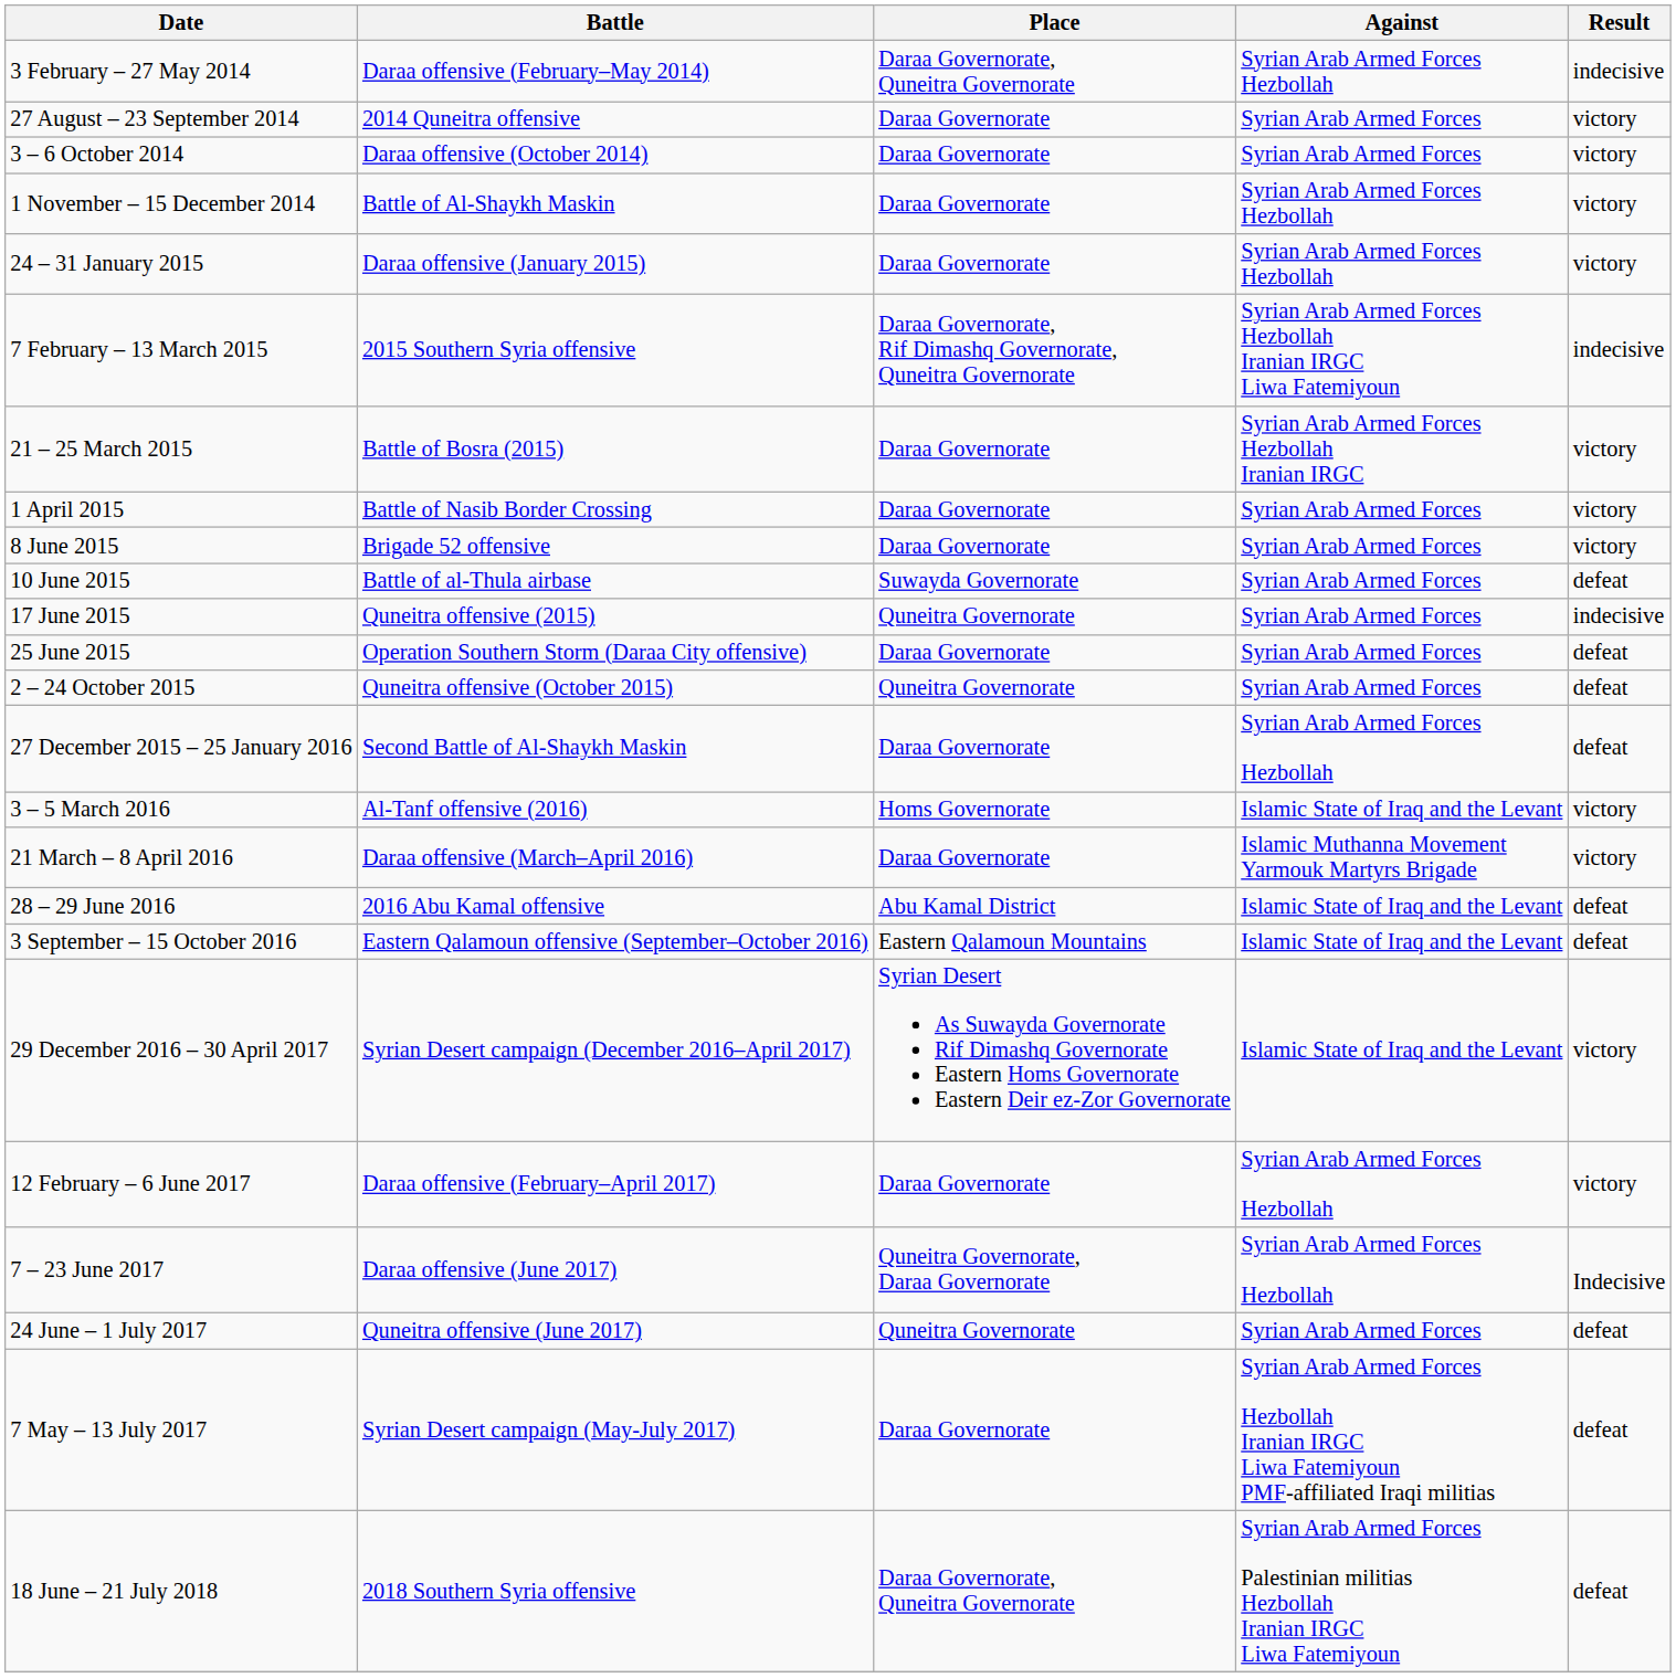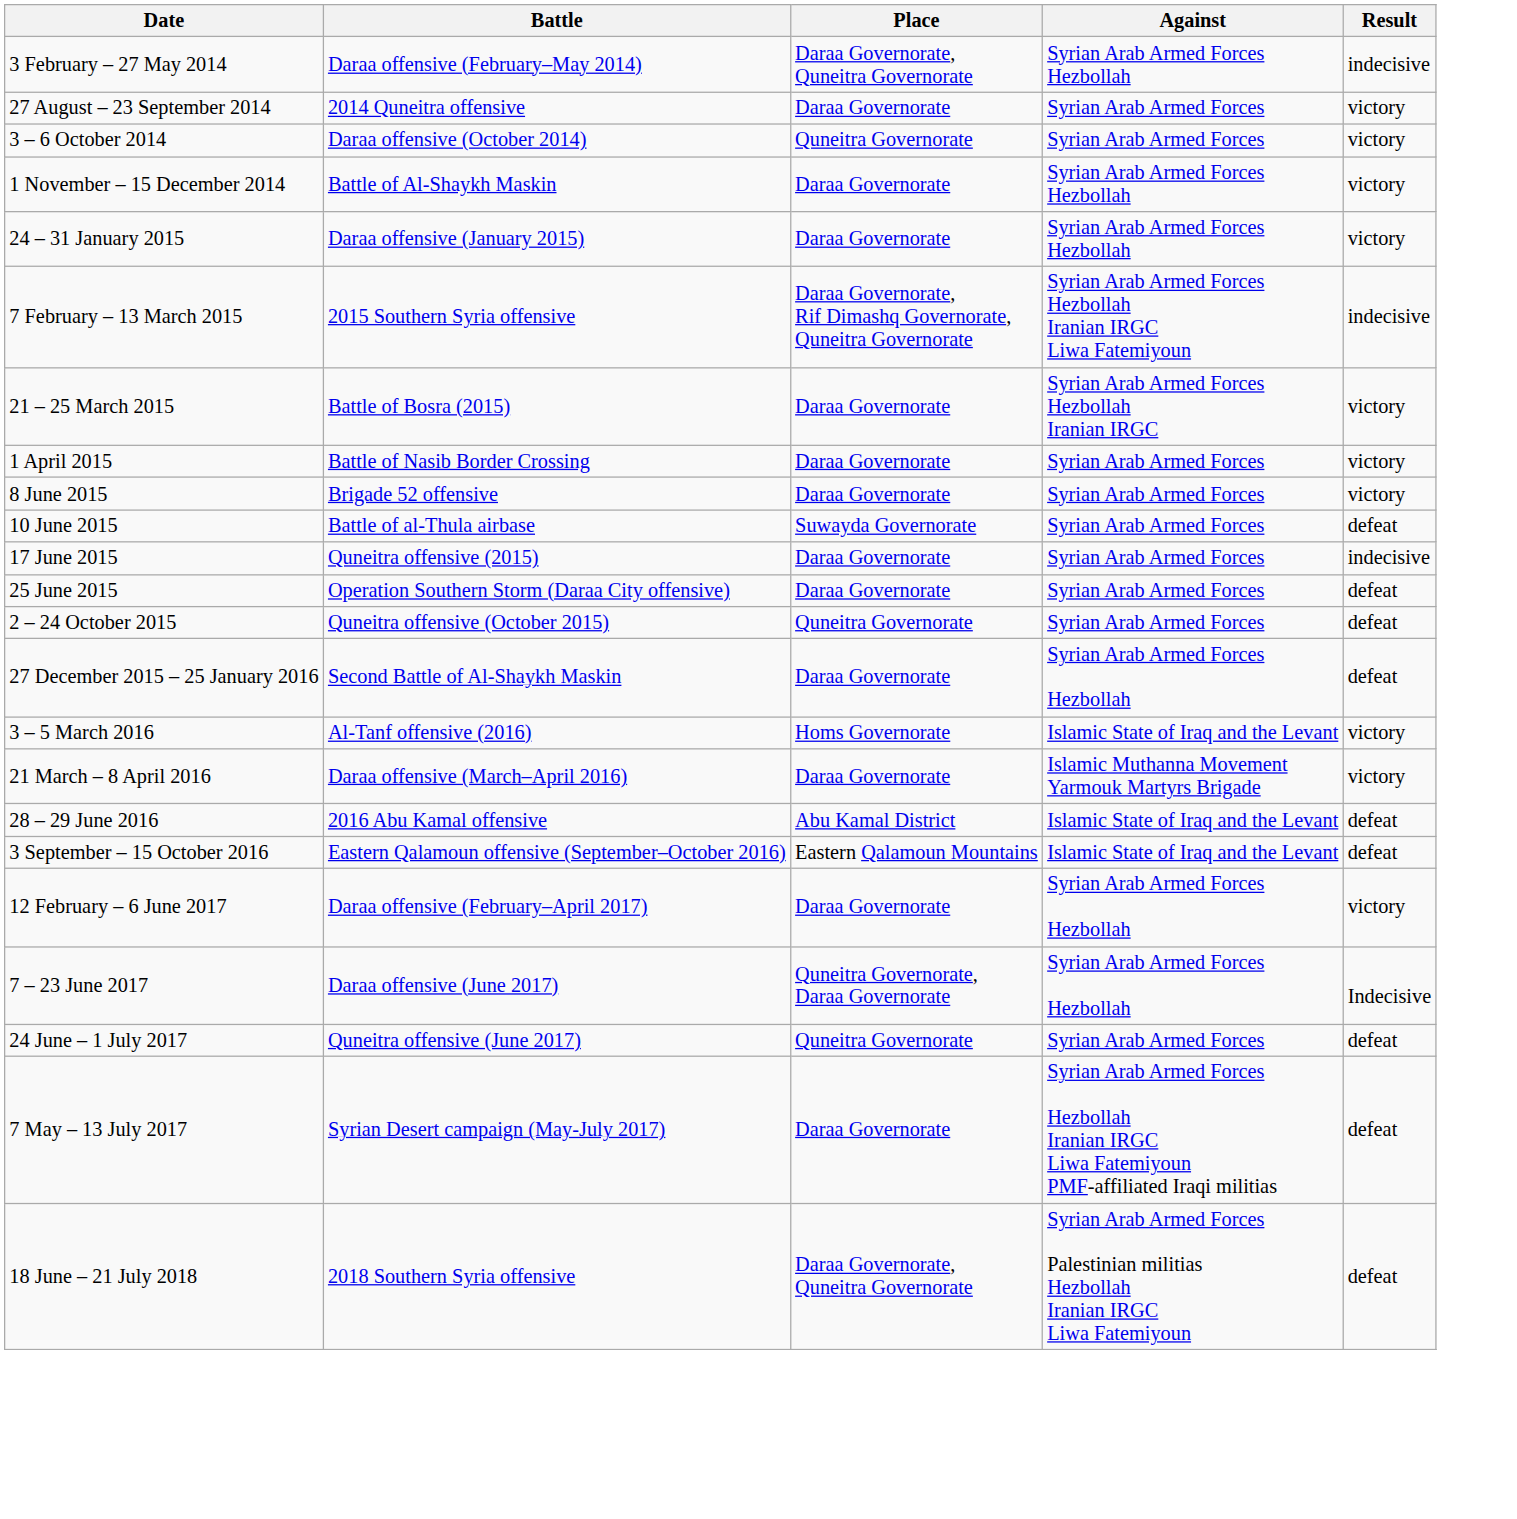3 – 6 October 2014 | Place: Daraa Governorate -> Quneitra Governorate
17 June 2015 | Place: Quneitra Governorate -> Daraa Governorate
- row: 29 December 2016 – 30 April 2017 | Syrian Desert campaign (December 2016–April 2017) | Syrian Desert As Suwayda Governorate Rif Dimashq Governorate Eastern Homs Governorate Eastern Deir ez-Zor Governorate | Islamic State of Iraq and the Levant | victory
